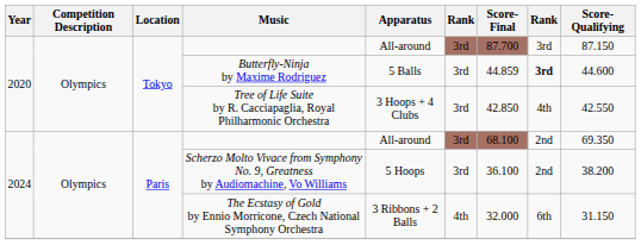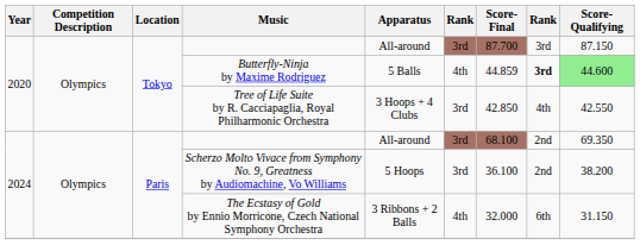Butterfly-Ninja by Maxime Rodriguez | column 6: 3rd -> 4th
Butterfly-Ninja by Maxime Rodriguez | Score-Qualifying: no background -> lightgreen background
